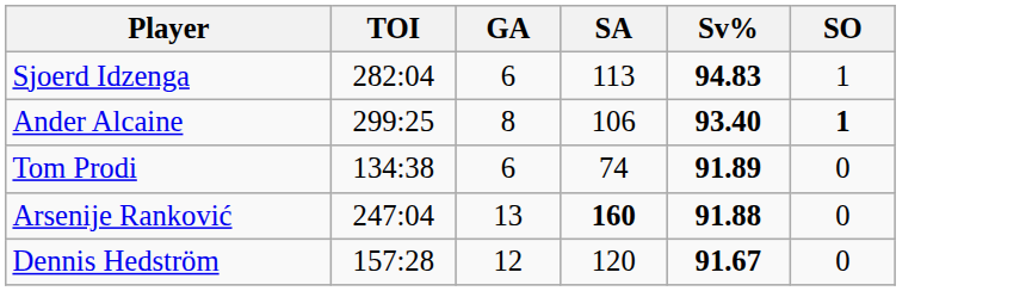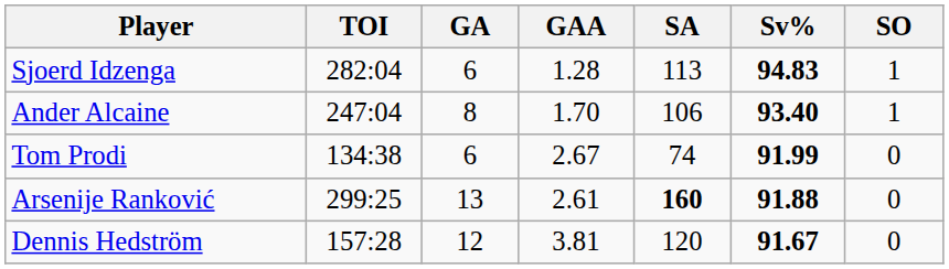+ column: GAA | 1.28 | 1.70 | 2.67 | 2.61 | 3.81
Ander Alcaine | TOI: 299:25 -> 247:04
Ander Alcaine | SO: bold -> normal
Tom Prodi | Sv%: 91.89 -> 91.99
Arsenije Ranković | TOI: 247:04 -> 299:25
